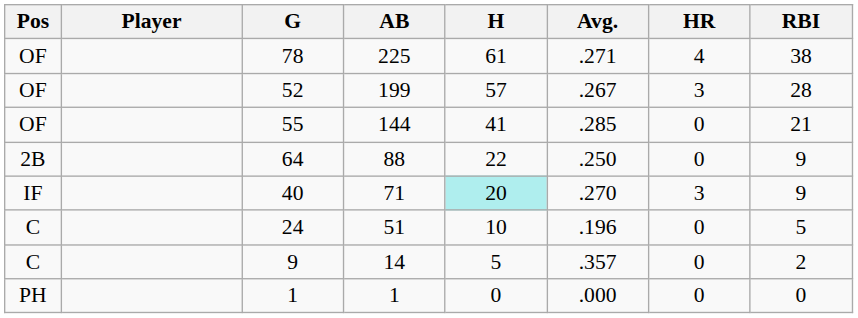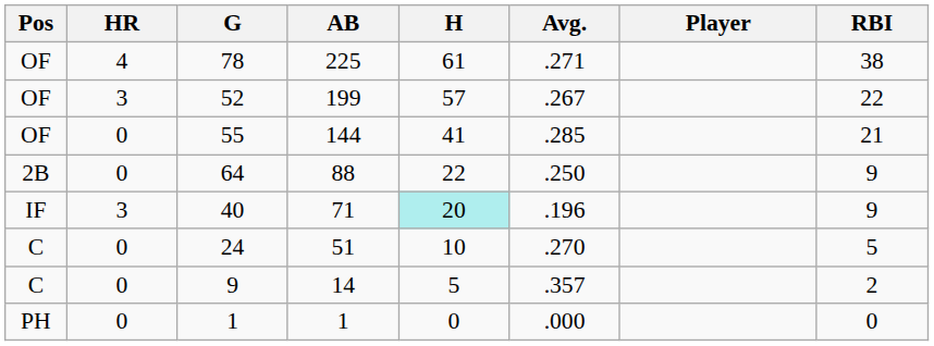columns swapped: Player <-> HR
52 | RBI: 28 -> 22
40 | Avg.: .270 -> .196
24 | Avg.: .196 -> .270
